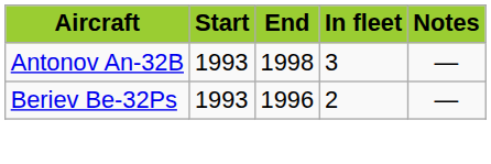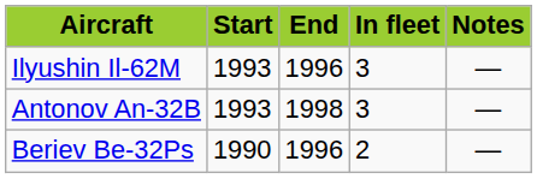+ row: Ilyushin Il-62M | 1993 | 1996 | 3 | —
Beriev Be-32Ps | Start: 1993 -> 1990
